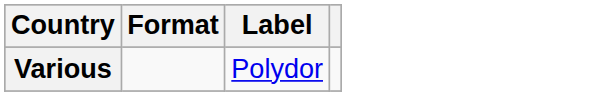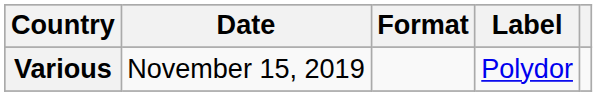+ column: Date | November 15, 2019
